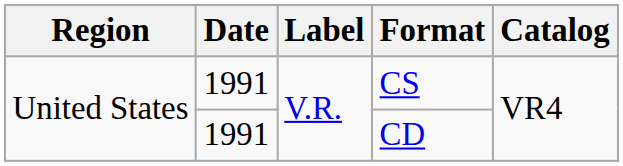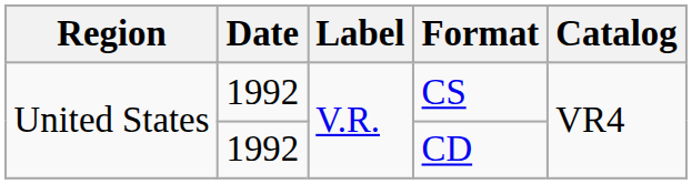CS | Date: 1991 -> 1992
CD | Date: 1991 -> 1992
